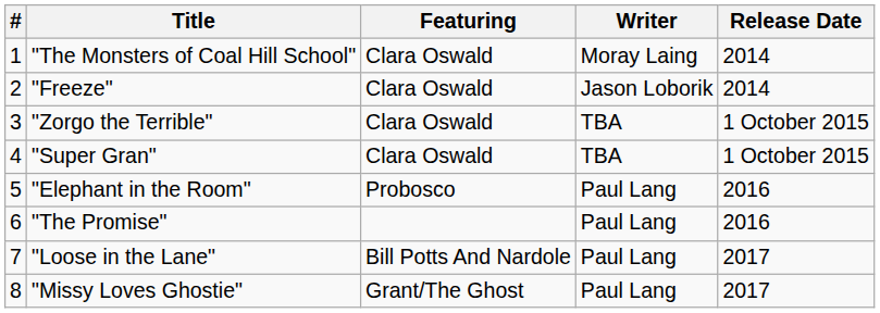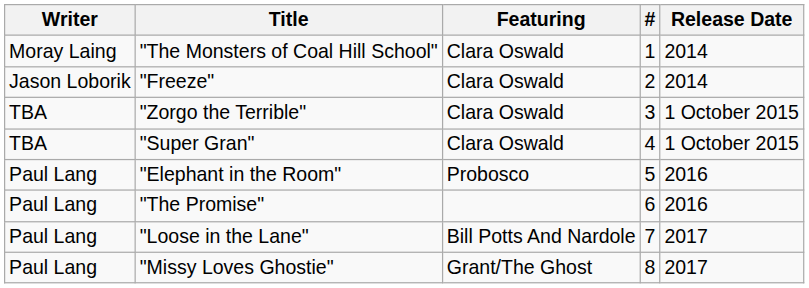columns swapped: # <-> Writer
